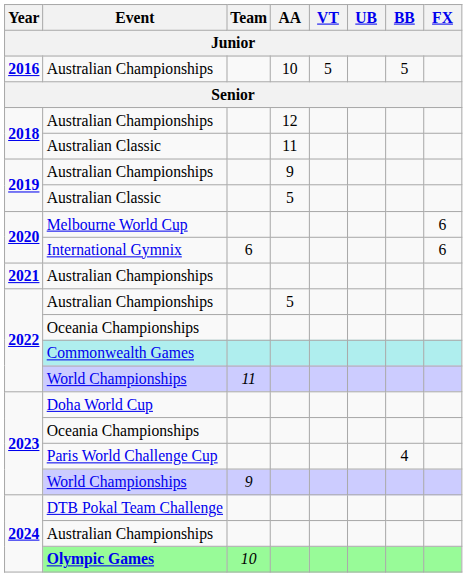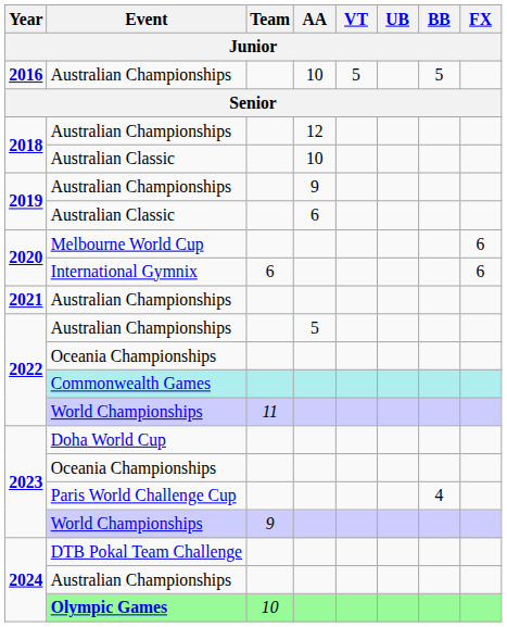2018 / Australian Classic | AA: 11 -> 10
2019 / Australian Classic | AA: 5 -> 6
